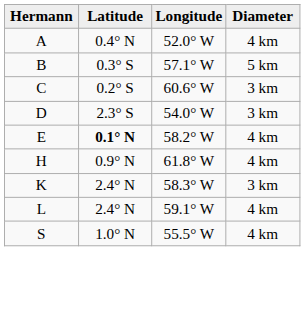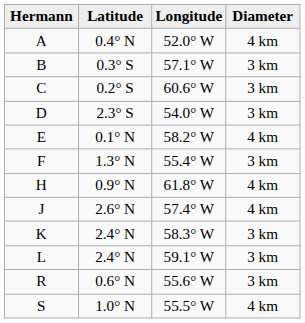B | Diameter: 5 km -> 3 km
E | Latitude: bold -> normal
+ row: F | 1.3° N | 55.4° W | 3 km
+ row: J | 2.6° N | 57.4° W | 4 km
L | Diameter: 4 km -> 3 km
+ row: R | 0.6° N | 55.6° W | 3 km
